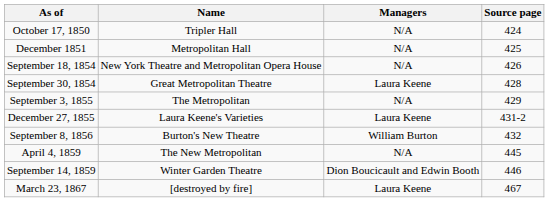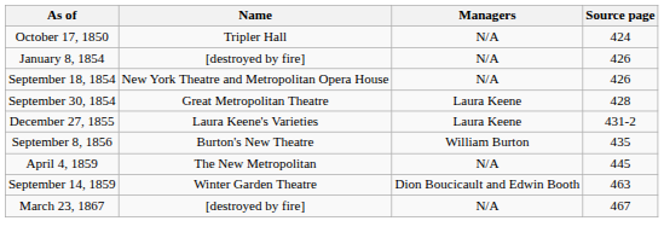- row: December 1851 | Metropolitan Hall | N/A | 425
+ row: January 8, 1854 | [destroyed by fire] | N/A | 426
- row: September 3, 1855 | The Metropolitan | N/A | 429
September 8, 1856 | Source page: 432 -> 435
September 14, 1859 | Source page: 446 -> 463
March 23, 1867 | Managers: Laura Keene -> N/A
